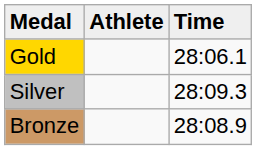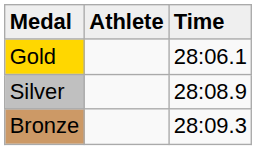Silver | Time: 28:09.3 -> 28:08.9
Bronze | Time: 28:08.9 -> 28:09.3
